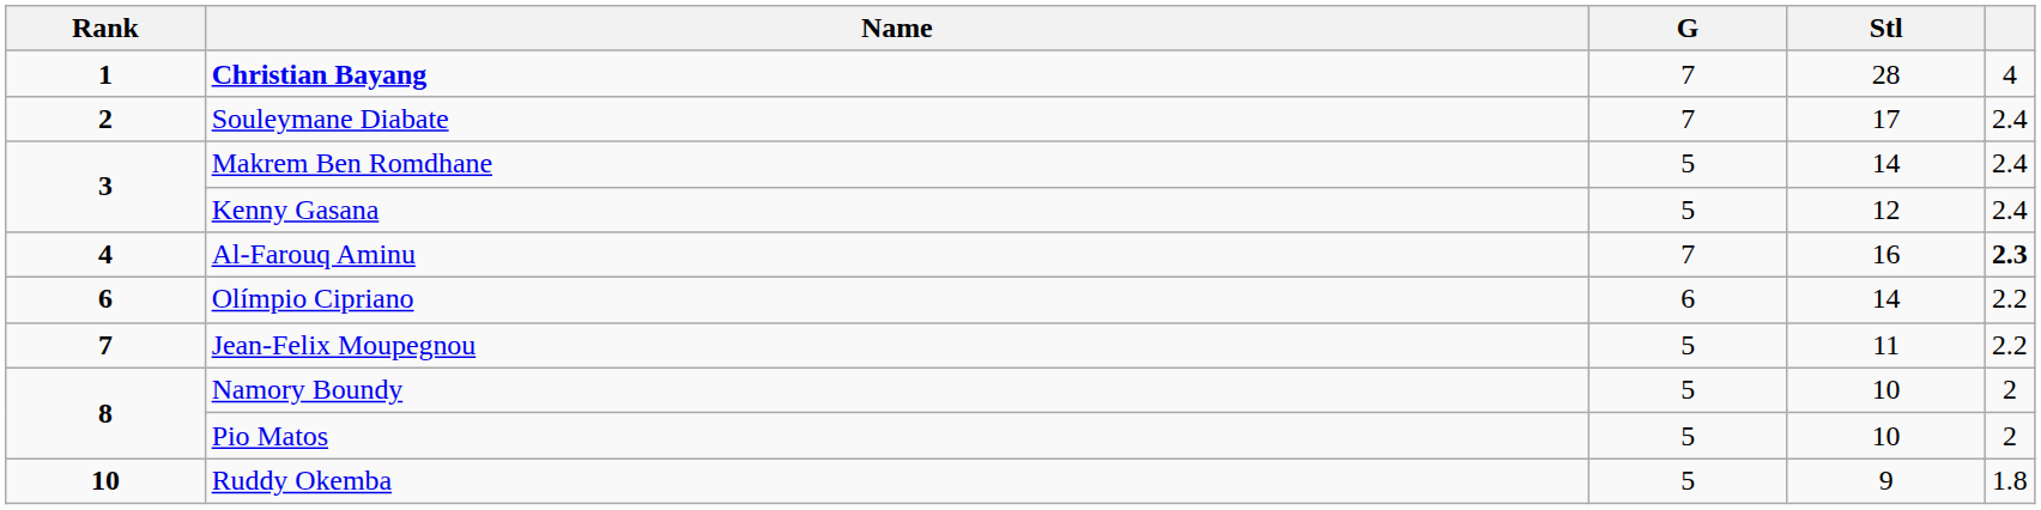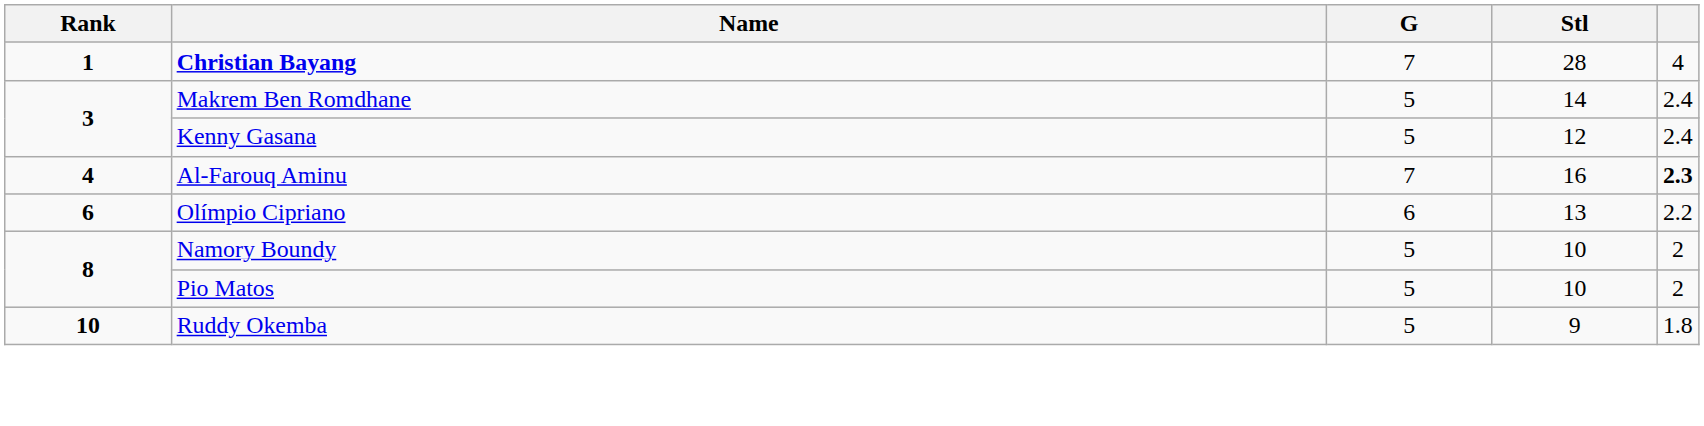- row: 2 | Souleymane Diabate | 7 | 17 | 2.4
Olímpio Cipriano | Stl: 14 -> 13
- row: 7 | Jean-Felix Moupegnou | 5 | 11 | 2.2
